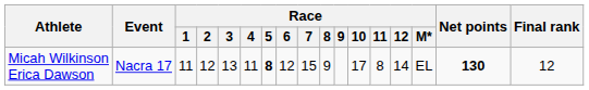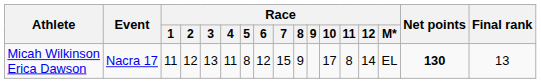Micah Wilkinson Erica Dawson | Race / 5: bold -> normal
Micah Wilkinson Erica Dawson | Final rank: 12 -> 13
